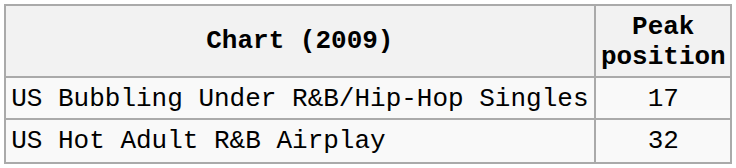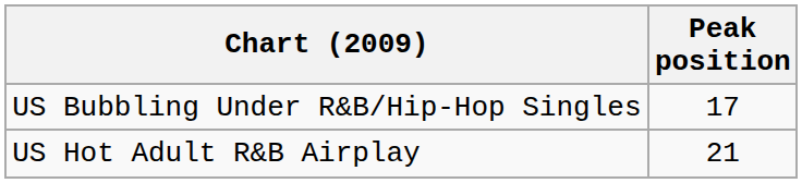US Hot Adult R&B Airplay | Peak position: 32 -> 21
